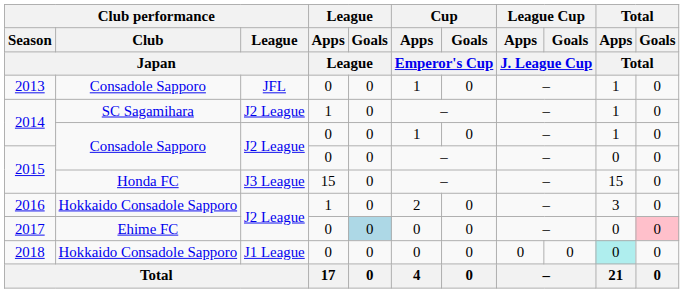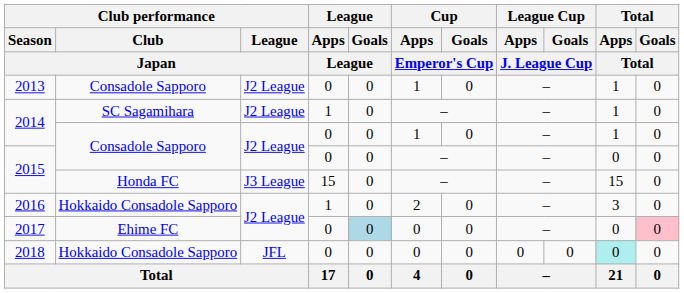2013 | Club performance / League / Japan: JFL -> J2 League
2018 | Club performance / League / Japan: J1 League -> JFL
